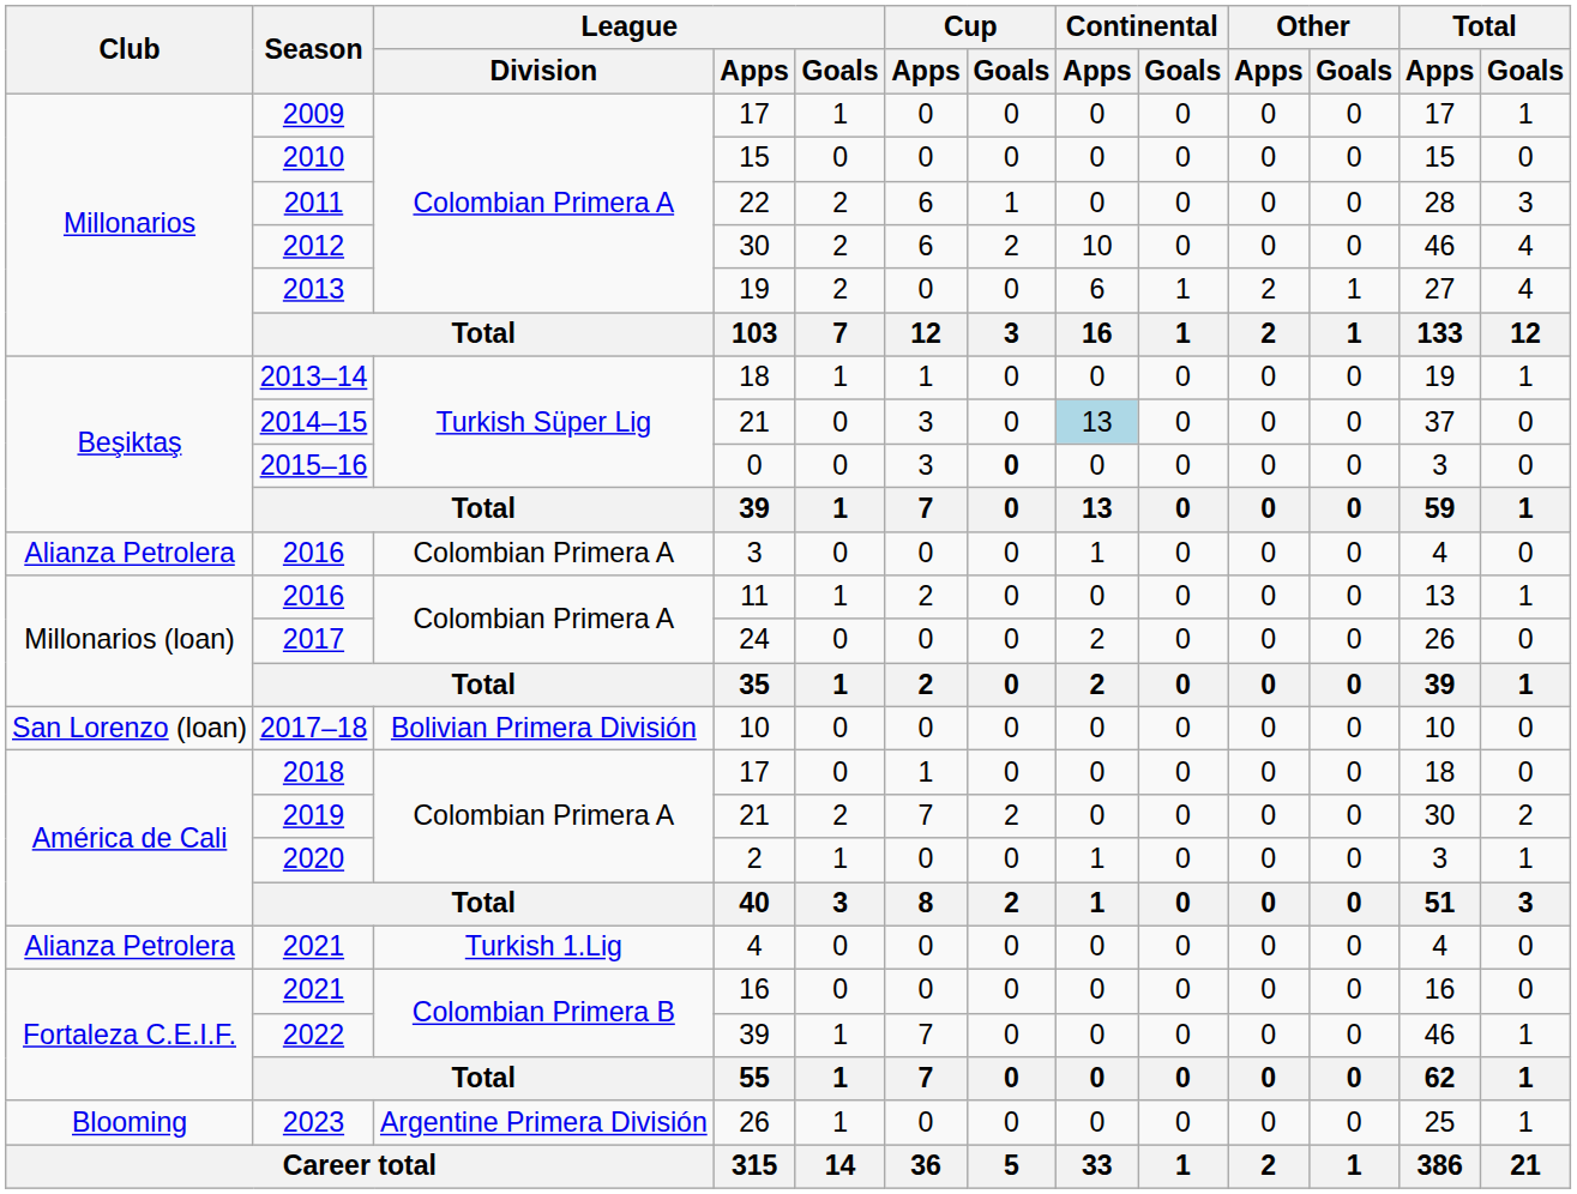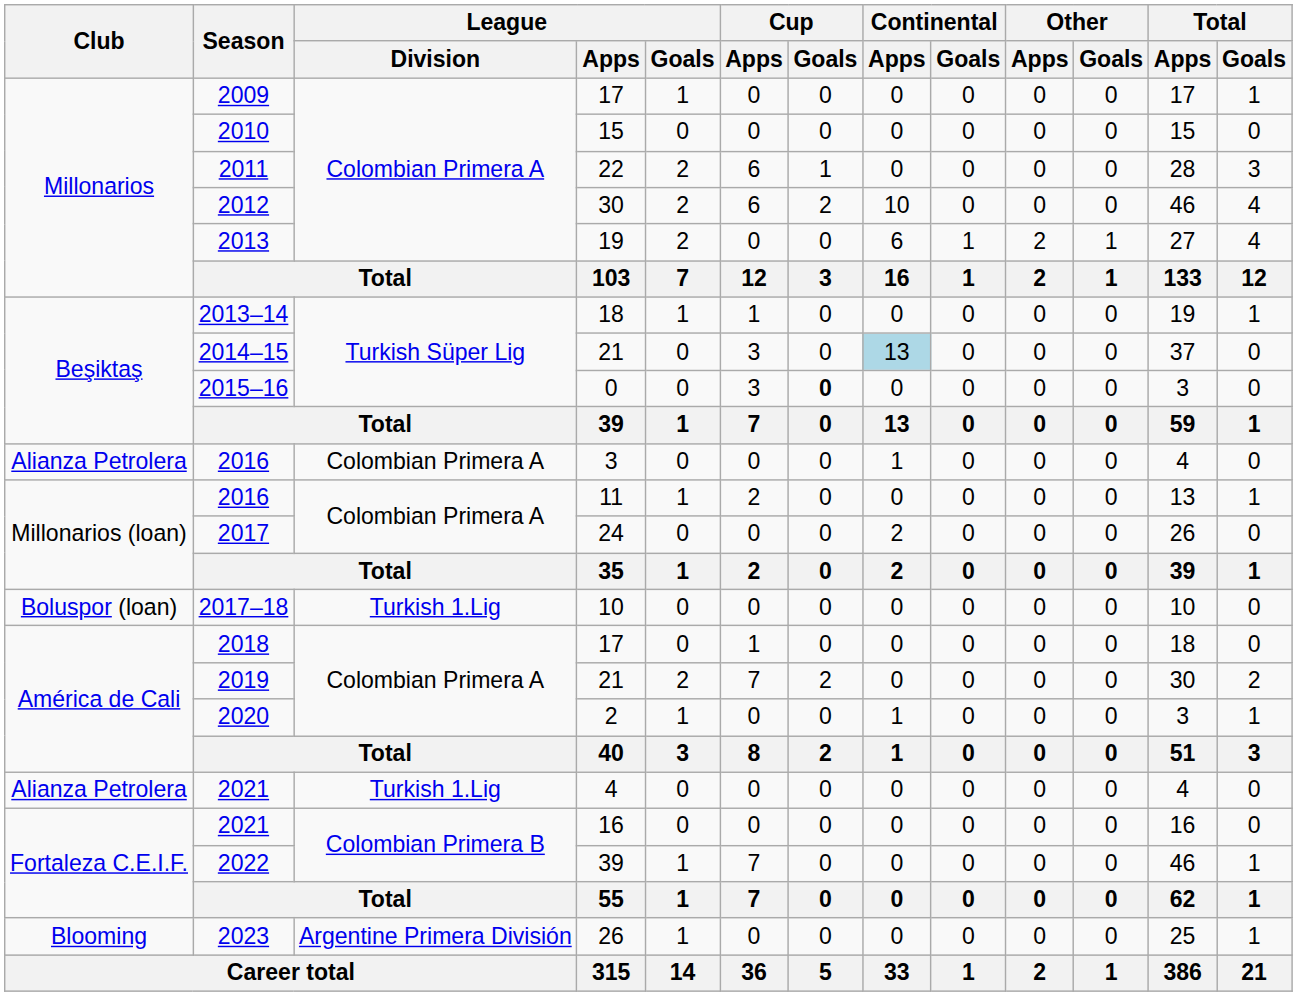2017–18 | Club: San Lorenzo (loan) -> Boluspor (loan)
2017–18 | League / Division: Bolivian Primera División -> Turkish 1.Lig
